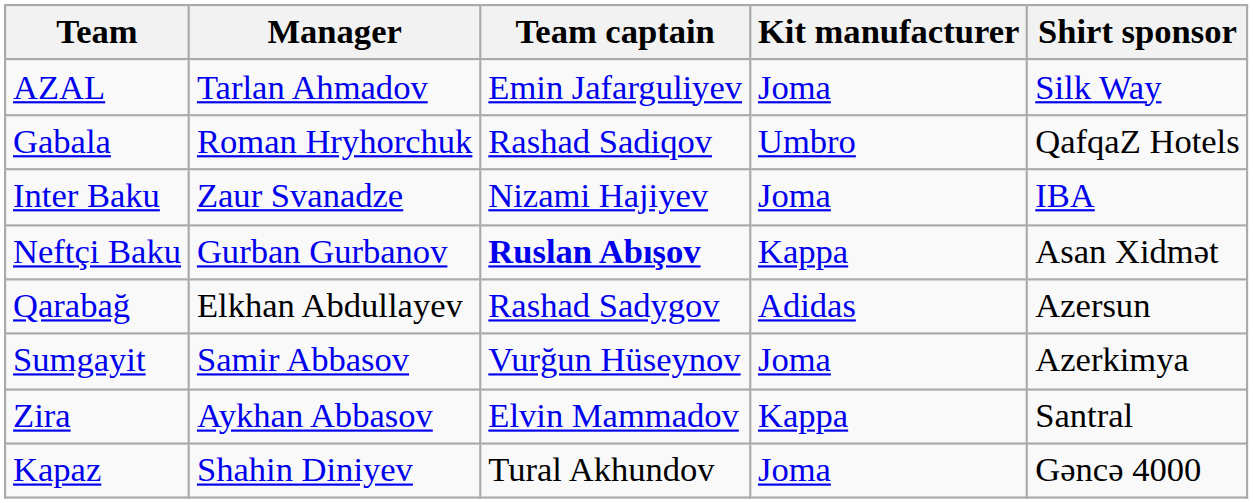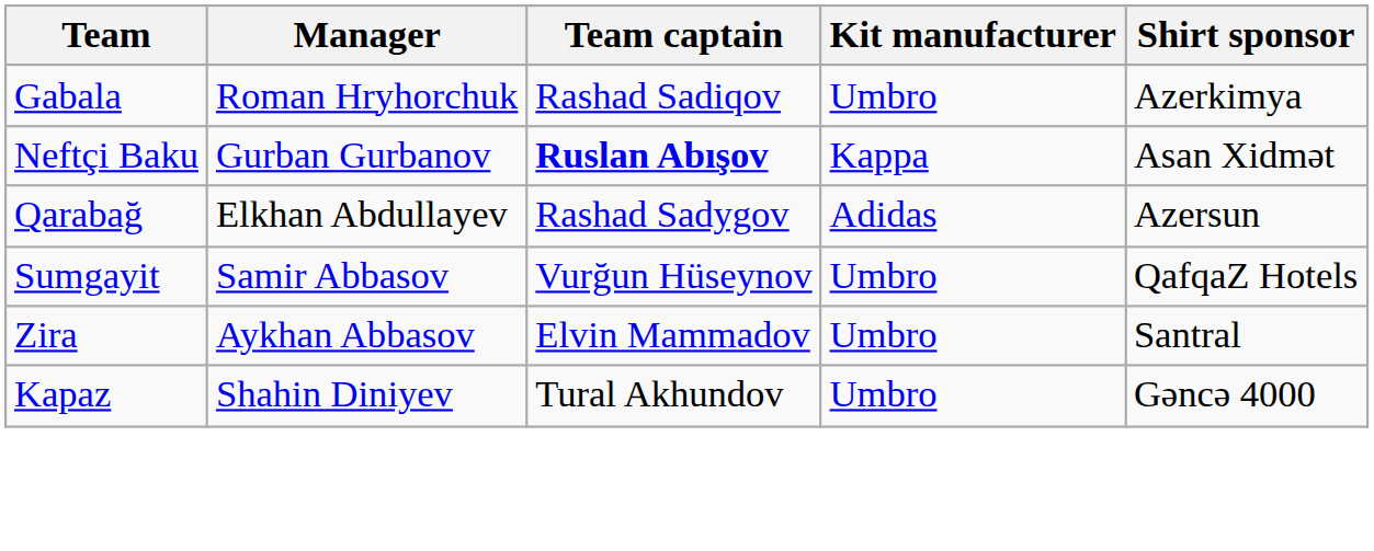- row: AZAL | Tarlan Ahmadov | Emin Jafarguliyev | Joma | Silk Way
Gabala | Shirt sponsor: QafqaZ Hotels -> Azerkimya
- row: Inter Baku | Zaur Svanadze | Nizami Hajiyev | Joma | IBA
Sumgayit | Kit manufacturer: Joma -> Umbro
Sumgayit | Shirt sponsor: Azerkimya -> QafqaZ Hotels
Zira | Kit manufacturer: Kappa -> Umbro
Kapaz | Kit manufacturer: Joma -> Umbro
